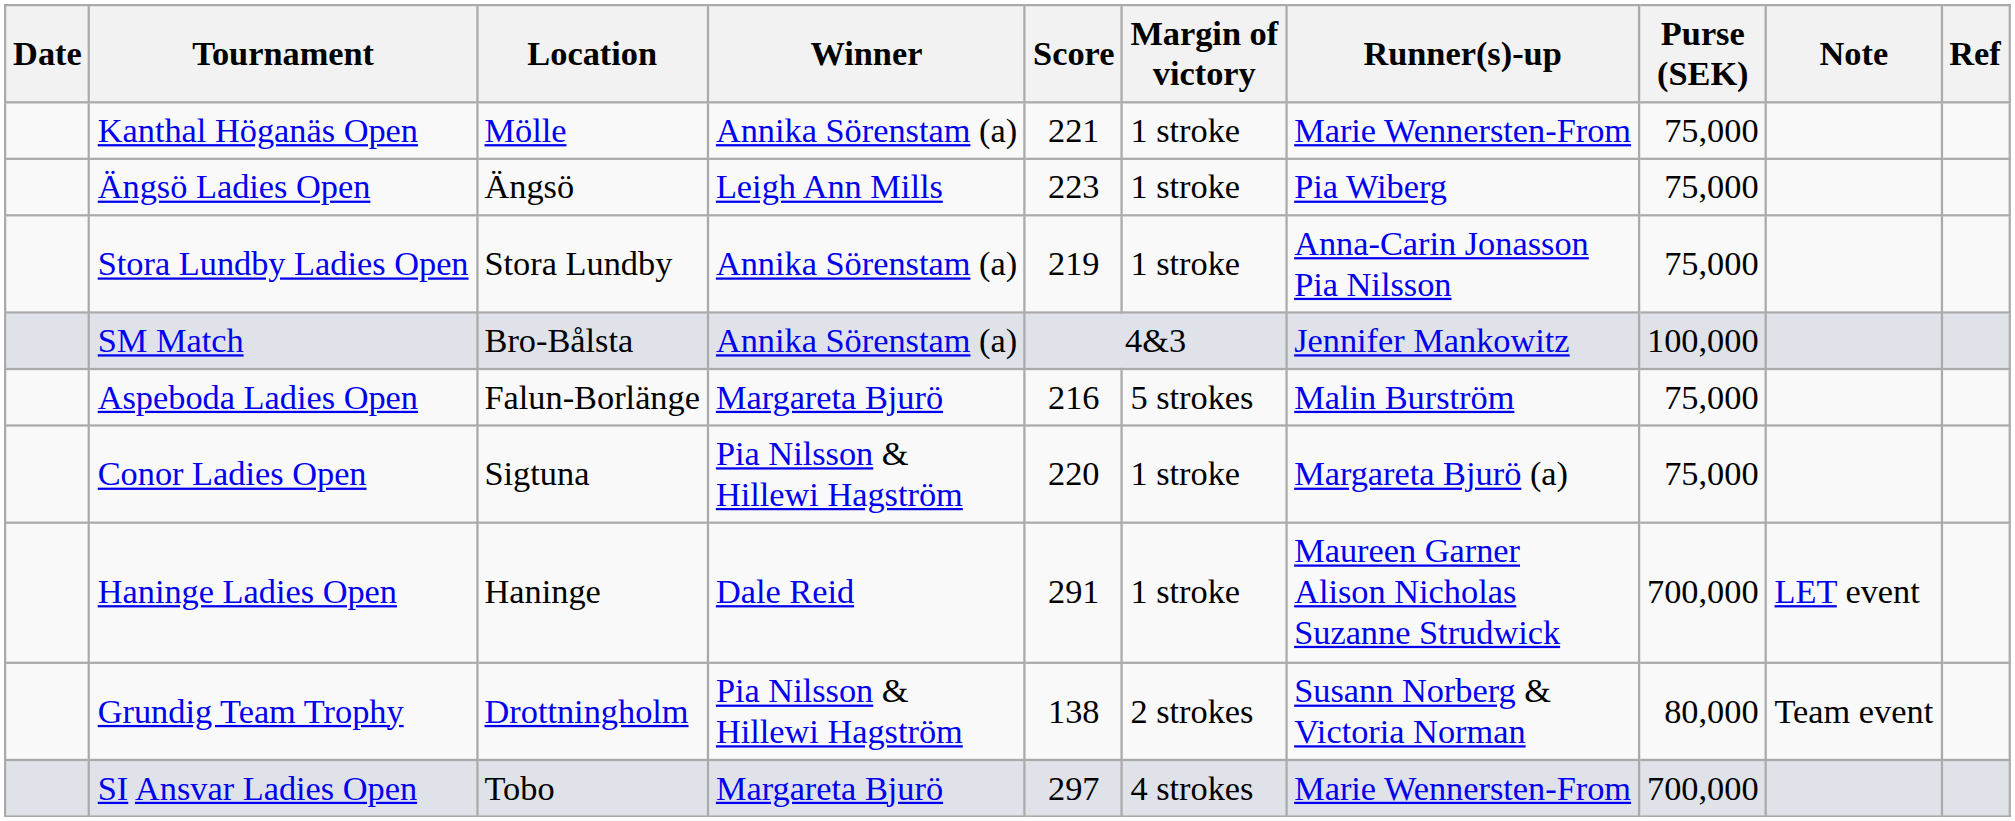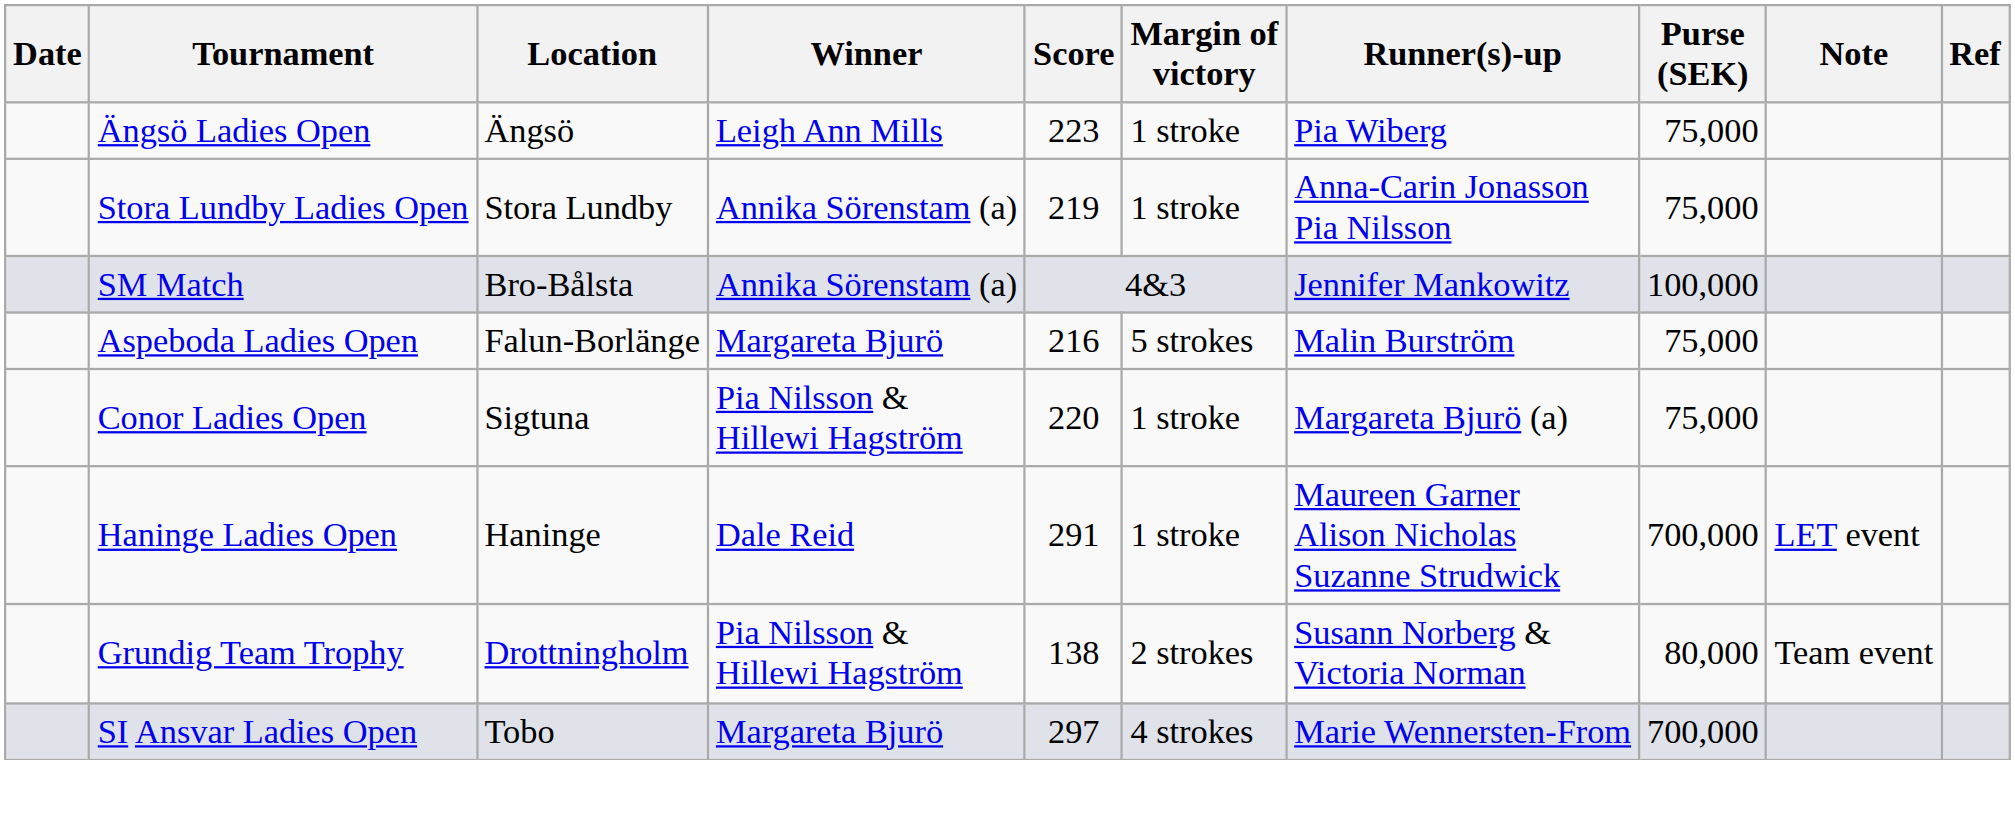- row: Kanthal Höganäs Open | Mölle | Annika Sörenstam (a) | 221 | 1 stroke | Marie Wennersten-From | 75,000
